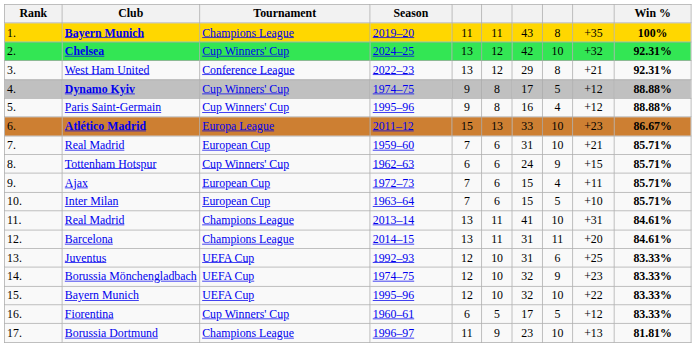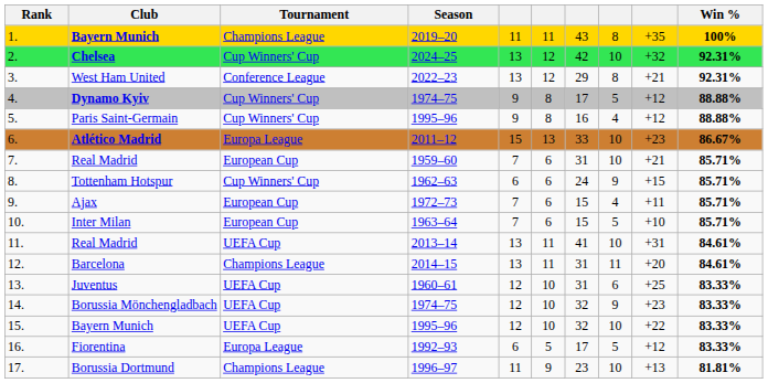11. | Tournament: Champions League -> UEFA Cup
13. | Season: 1992–93 -> 1960–61
16. | Tournament: Cup Winners' Cup -> Europa League
16. | Season: 1960–61 -> 1992–93
